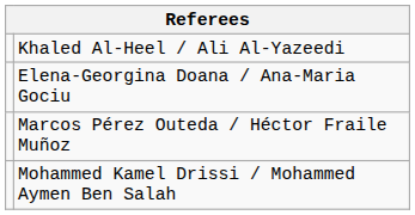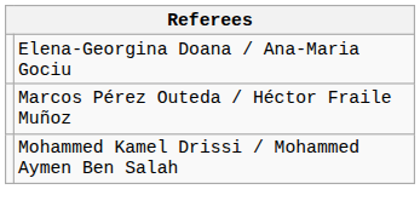- row: Khaled Al-Heel / Ali Al-Yazeedi
